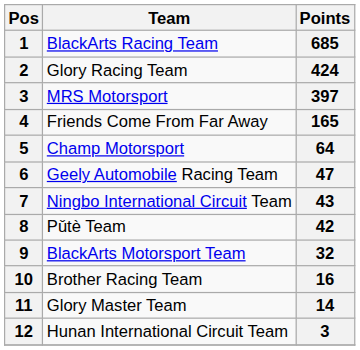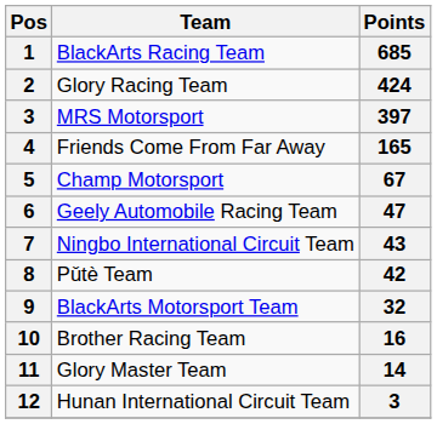Champ Motorsport | Points: 64 -> 67
